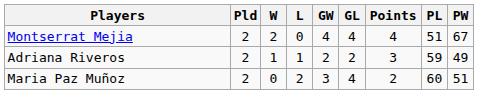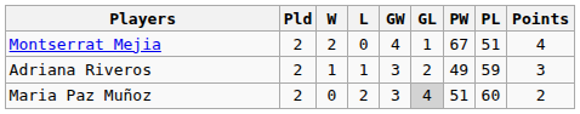columns swapped: PW <-> Points
Montserrat Mejia | GL: 4 -> 1
Adriana Riveros | GW: 2 -> 3
Maria Paz Muñoz | GL: no background -> lightgrey background
